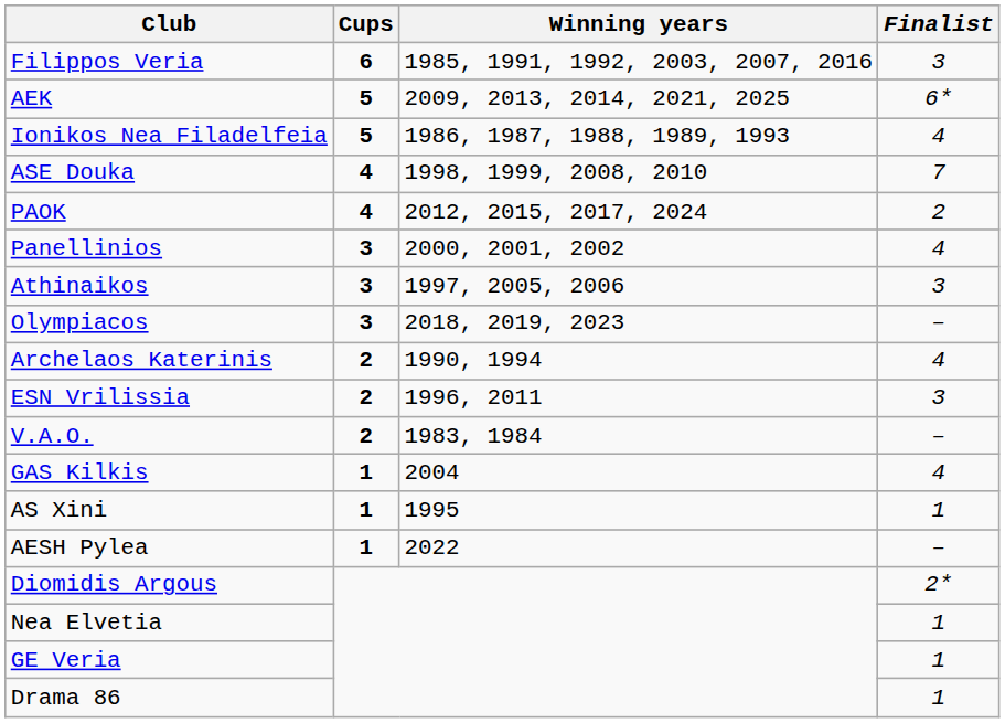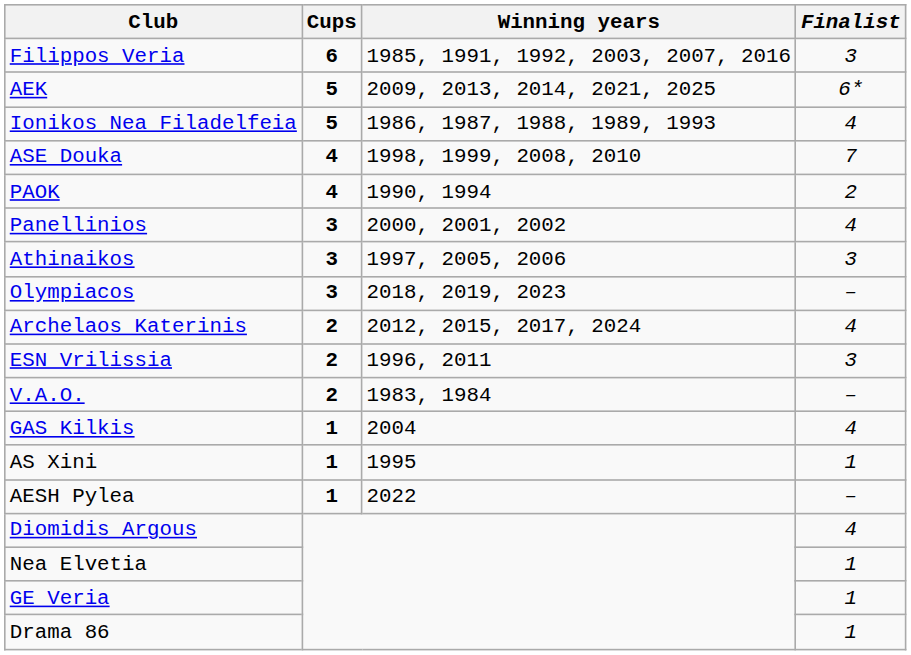PAOK | Winning years: 2012, 2015, 2017, 2024 -> 1990, 1994
Archelaos Katerinis | Winning years: 1990, 1994 -> 2012, 2015, 2017, 2024
Diomidis Argous | Finalist: 2* -> 4
